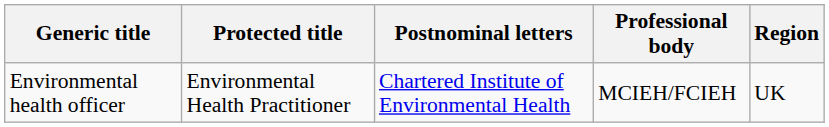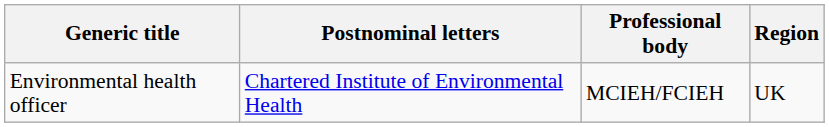- column: Protected title | Environmental Health Practitioner
